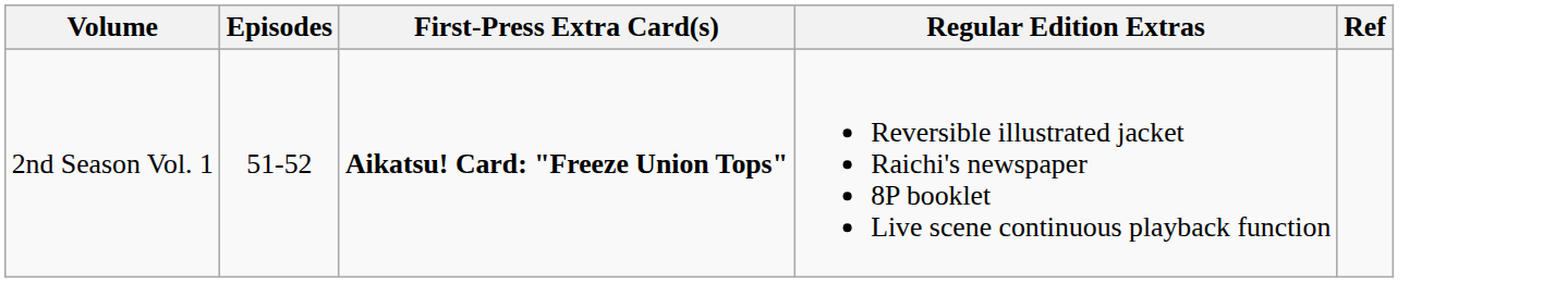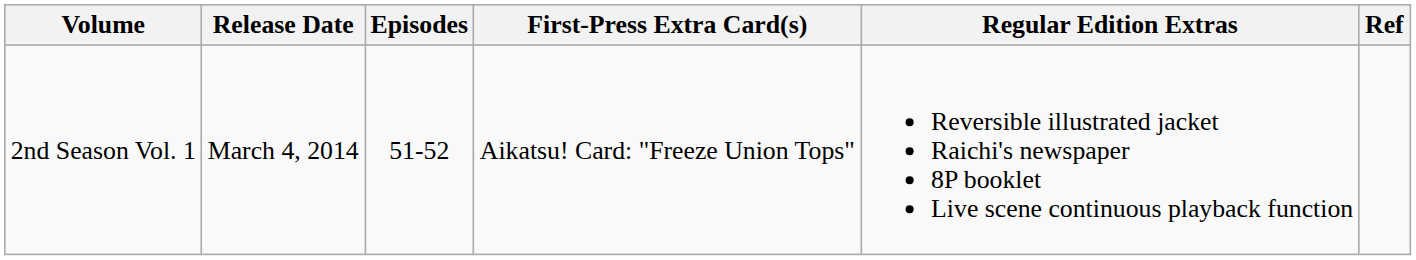+ column: Release Date | March 4, 2014
2nd Season Vol. 1 | First-Press Extra Card(s): bold -> normal
